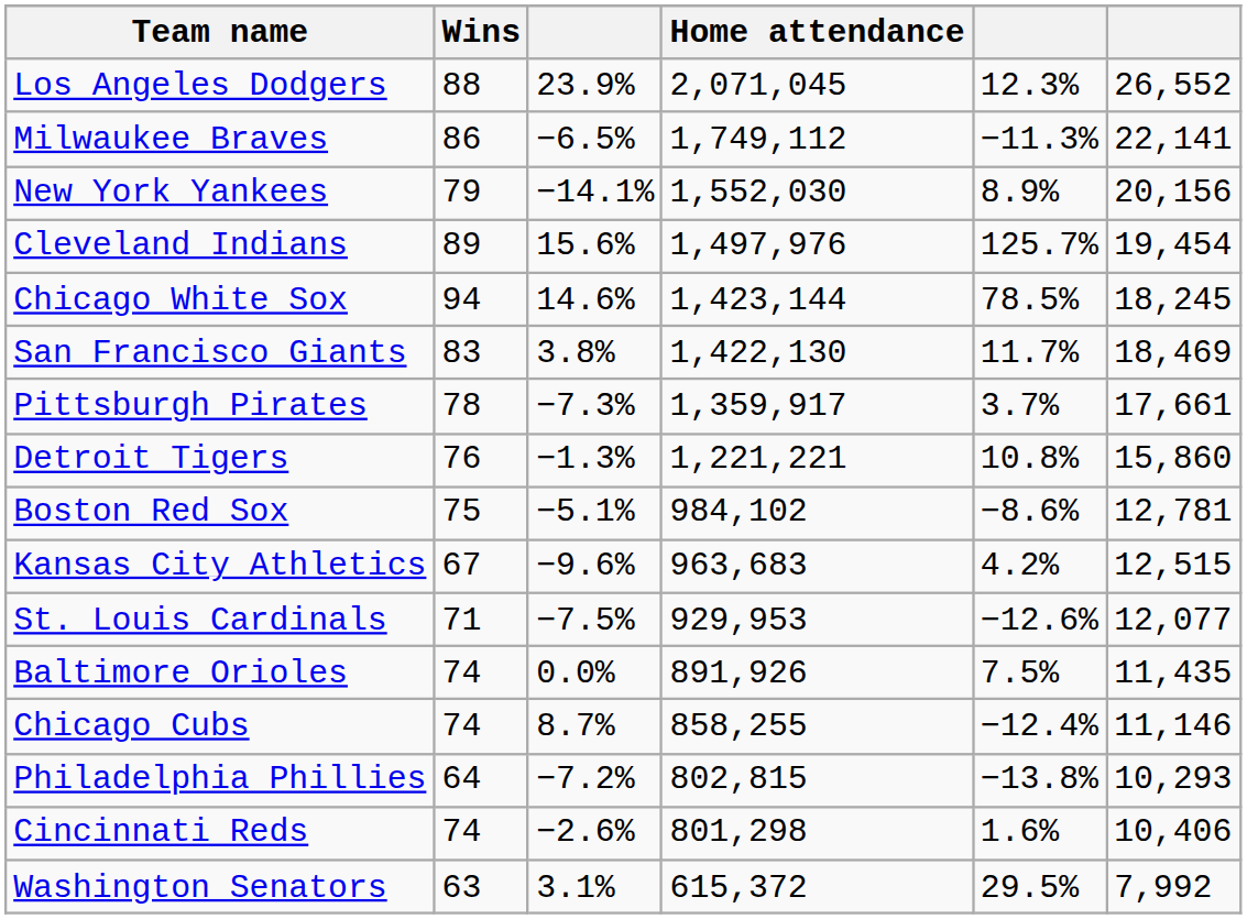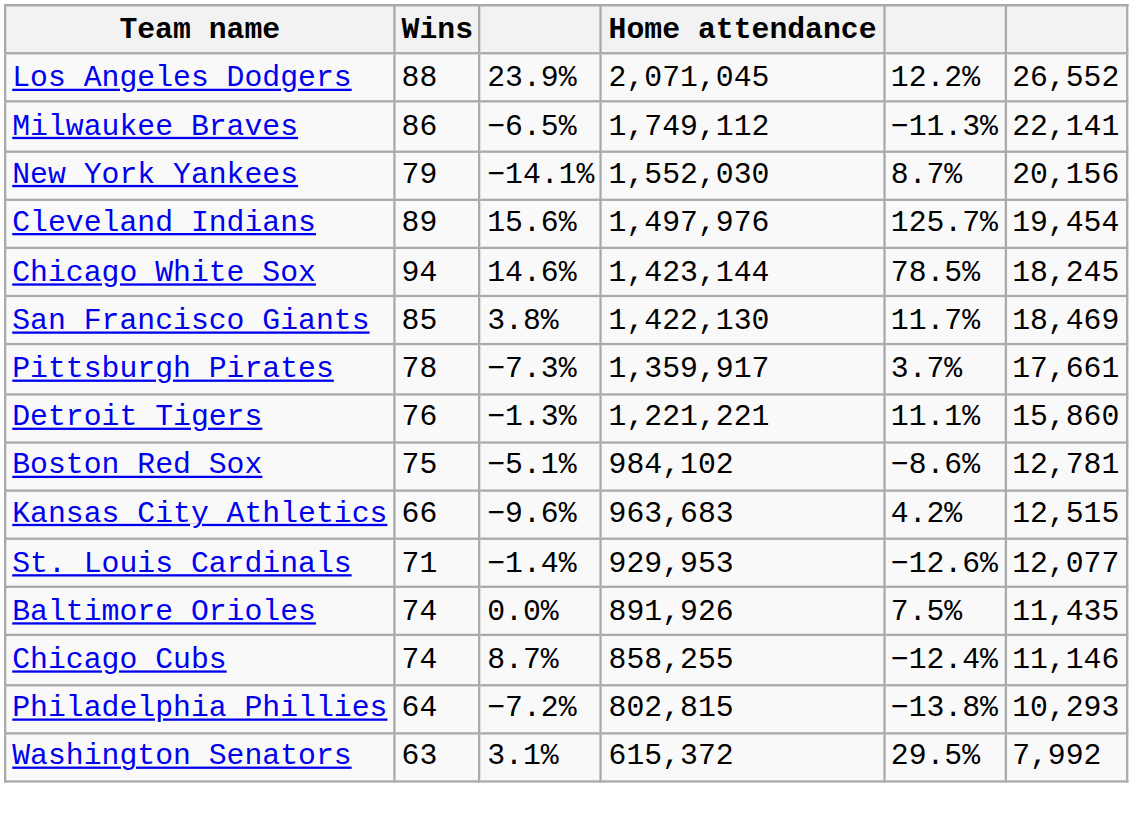Los Angeles Dodgers | column 5: 12.3% -> 12.2%
New York Yankees | column 5: 8.9% -> 8.7%
San Francisco Giants | Wins: 83 -> 85
Detroit Tigers | column 5: 10.8% -> 11.1%
Kansas City Athletics | Wins: 67 -> 66
St. Louis Cardinals | column 3: −7.5% -> −1.4%
- row: Cincinnati Reds | 74 | −2.6% | 801,298 | 1.6% | 10,406
